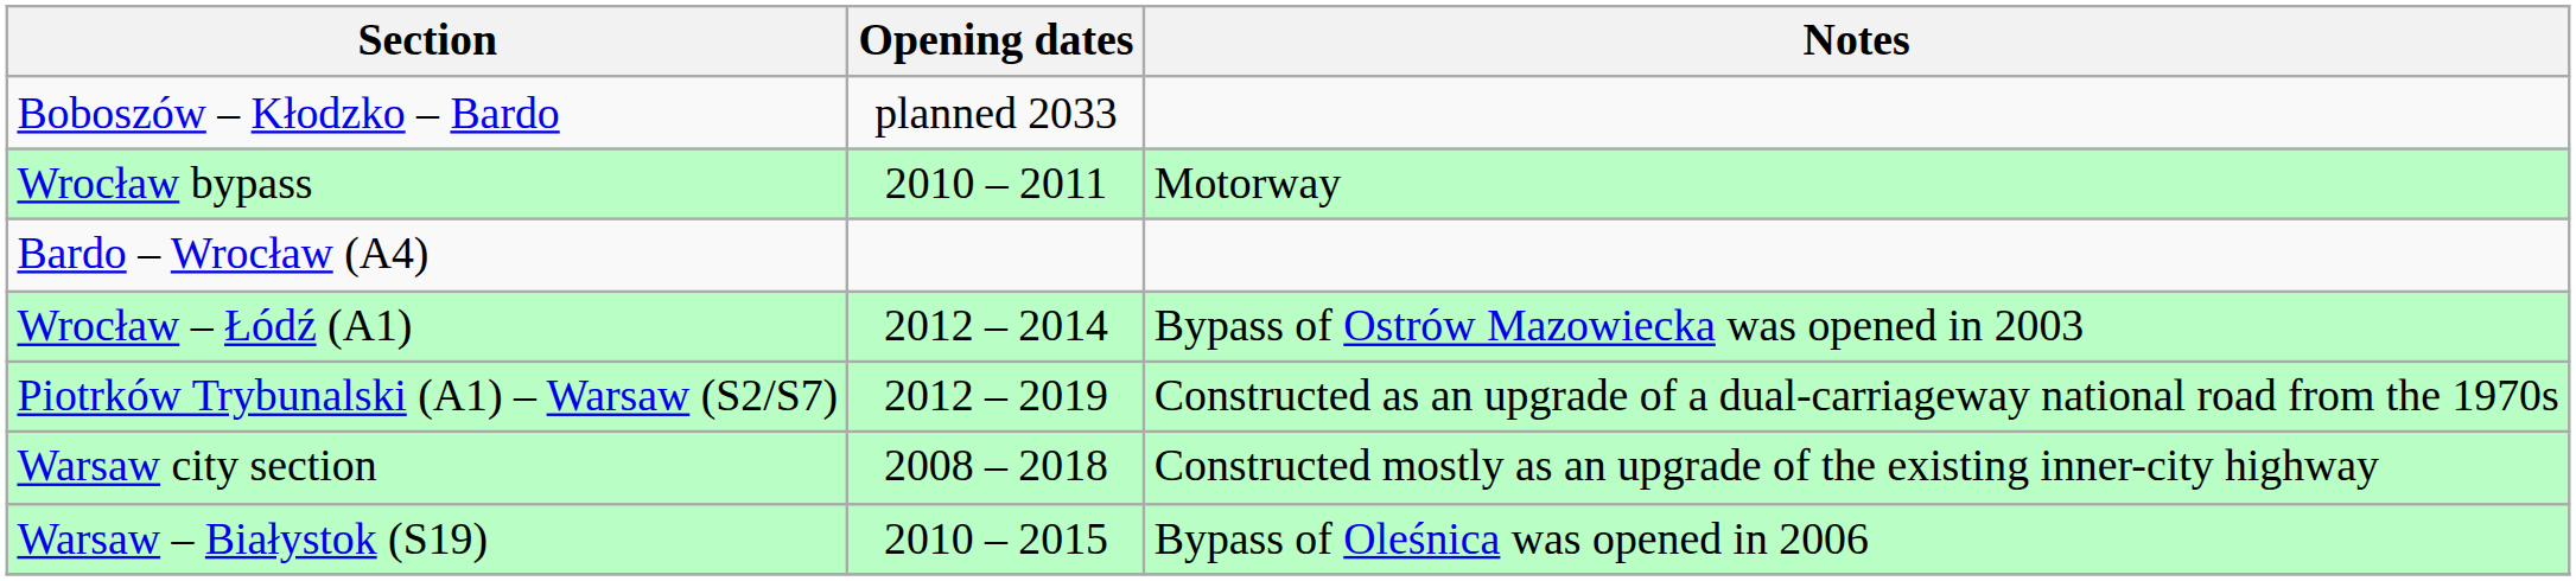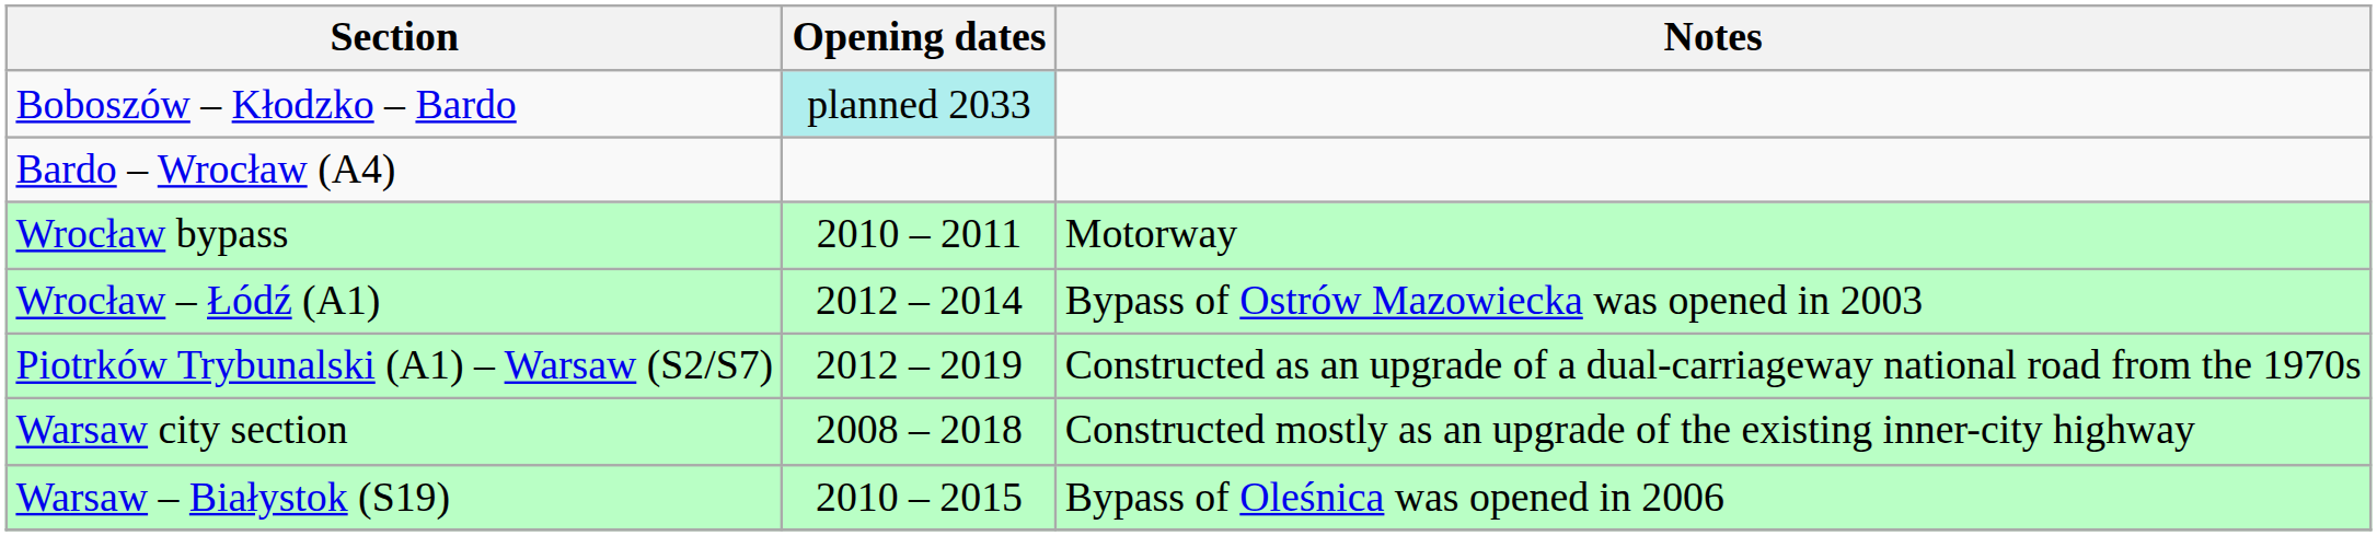Boboszów – Kłodzko – Bardo | Opening dates: no background -> paleturquoise background
rows swapped: Bardo – Wrocław (A4) <-> Wrocław bypass
